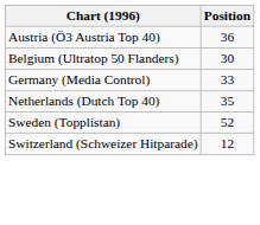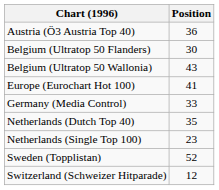+ row: Belgium (Ultratop 50 Wallonia) | 43
+ row: Europe (Eurochart Hot 100) | 41
+ row: Netherlands (Single Top 100) | 23
